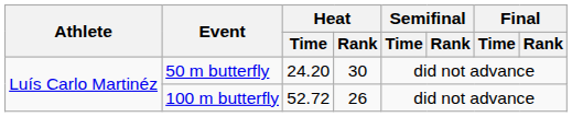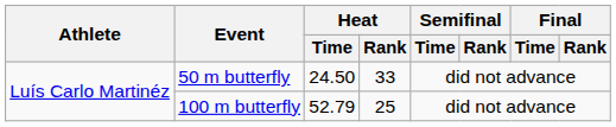50 m butterfly | Heat / Time: 24.20 -> 24.50
50 m butterfly | Heat / Rank: 30 -> 33
100 m butterfly | Heat / Time: 52.72 -> 52.79
100 m butterfly | Heat / Rank: 26 -> 25
